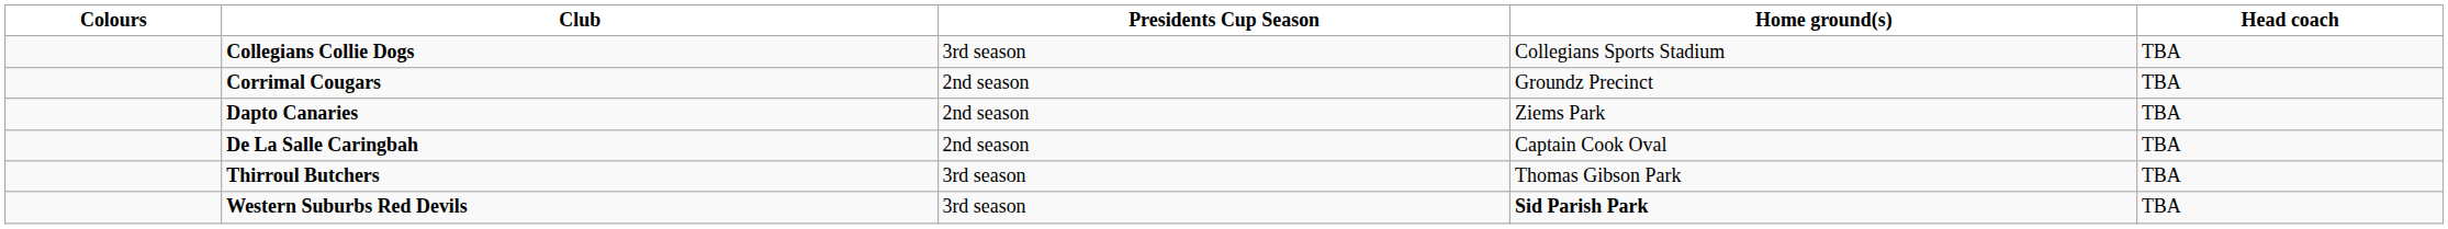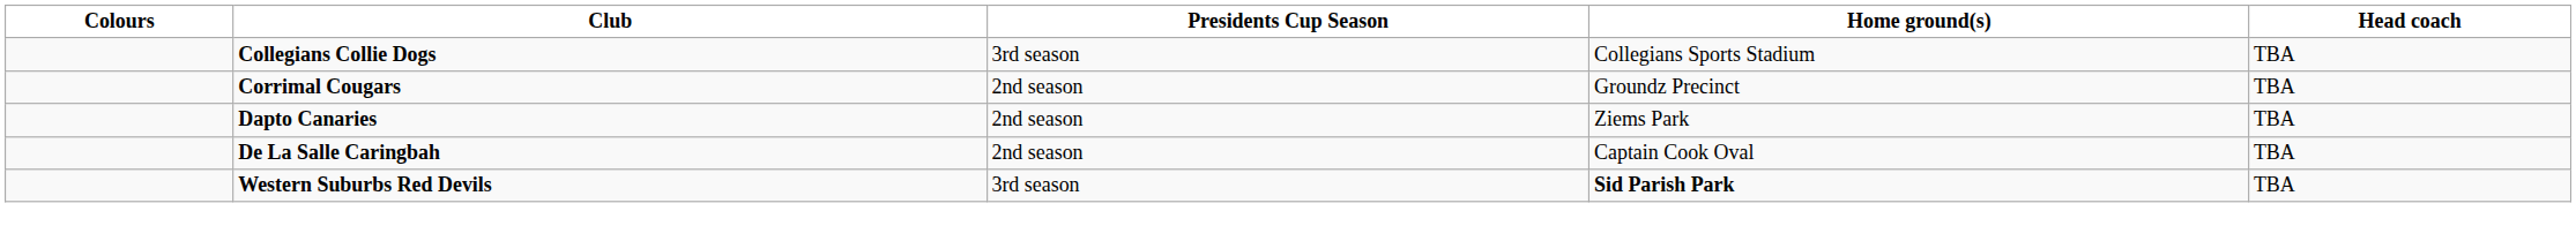- row: Thirroul Butchers | 3rd season | Thomas Gibson Park | TBA
